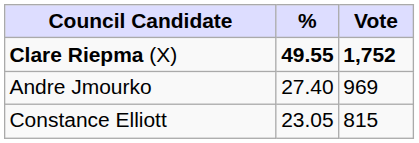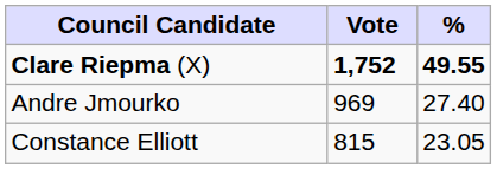columns swapped: Vote <-> %
